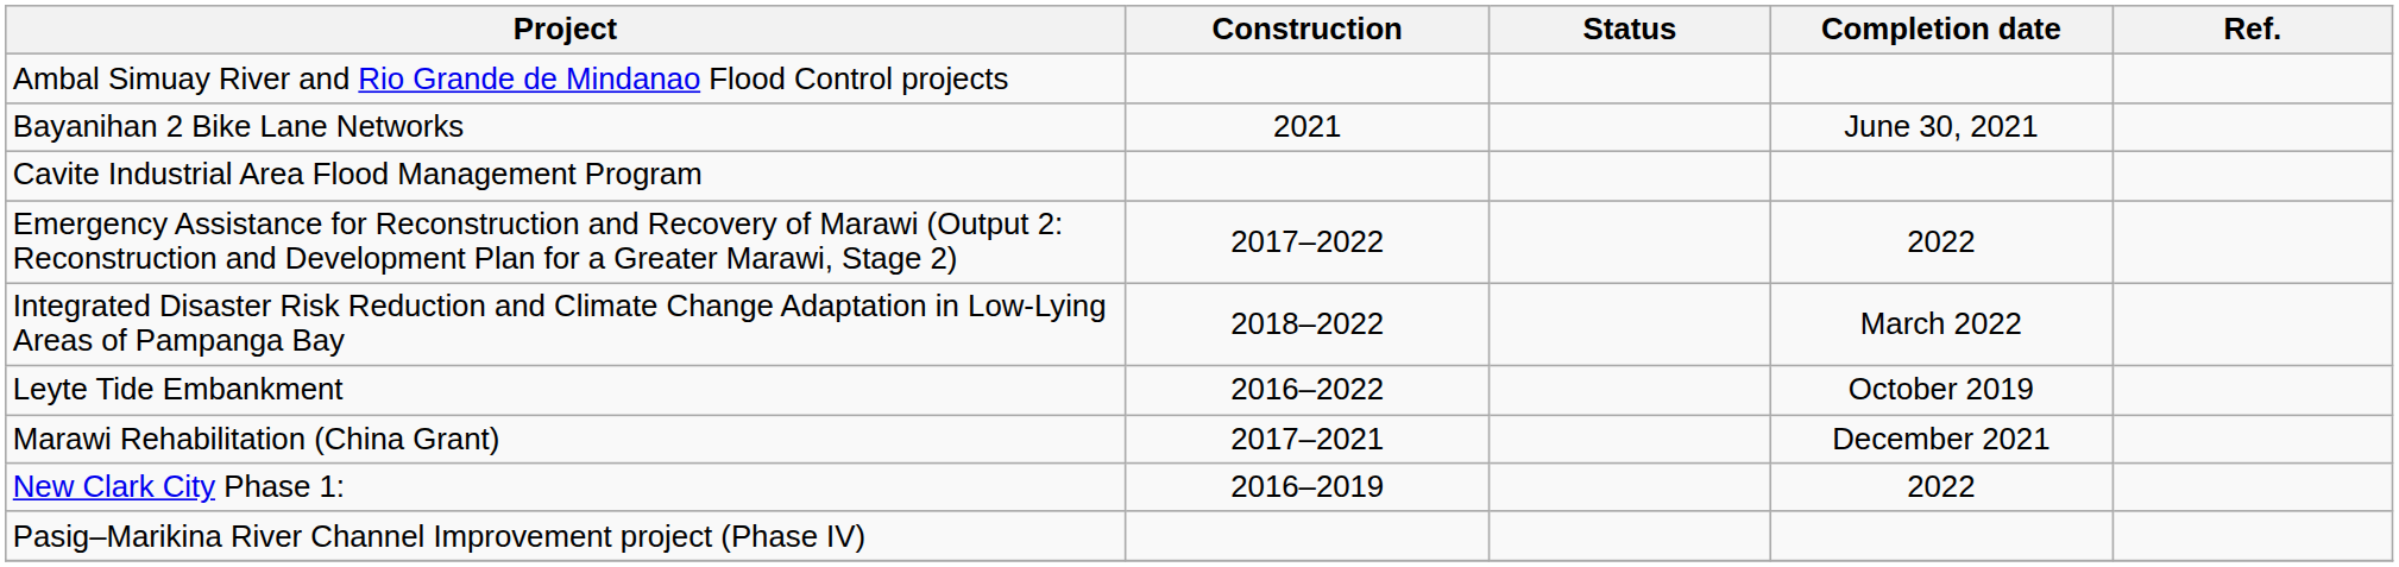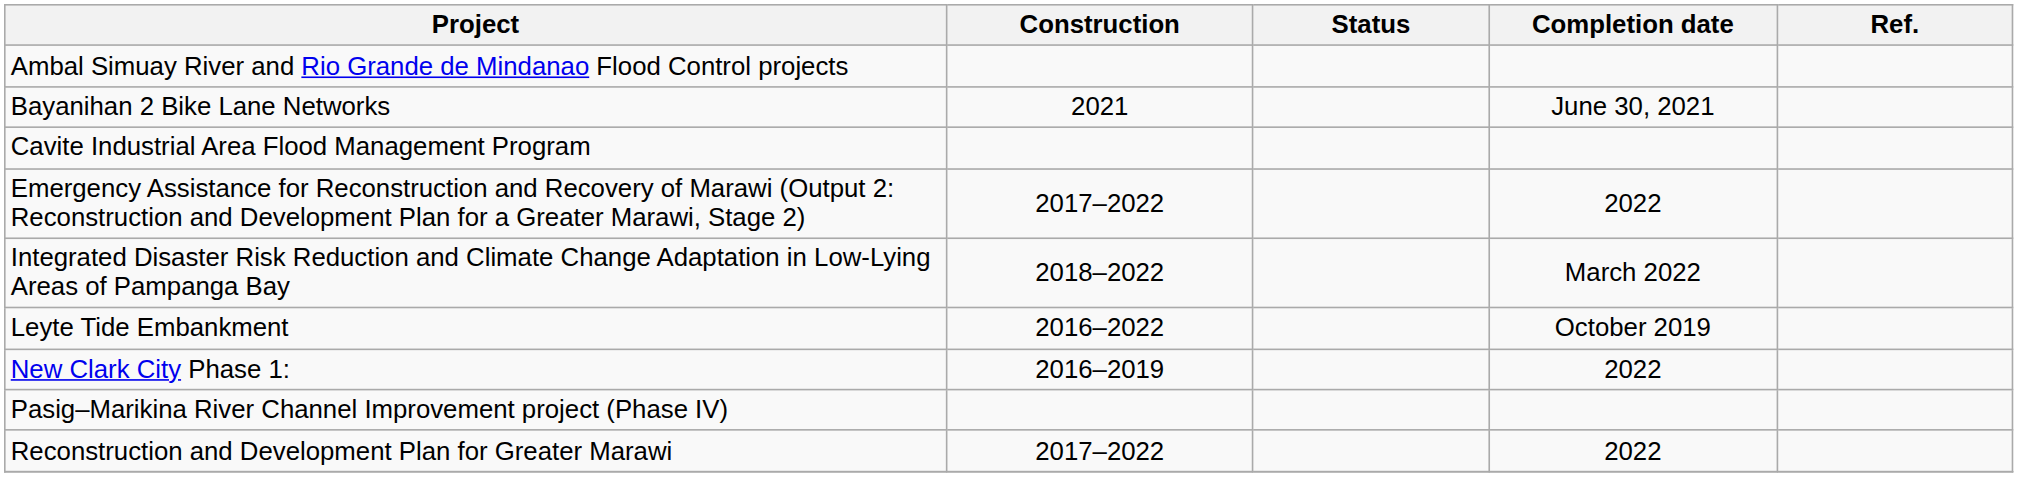- row: Marawi Rehabilitation (China Grant) | 2017–2021 | December 2021
+ row: Reconstruction and Development Plan for Greater Marawi | 2017–2022 | 2022
